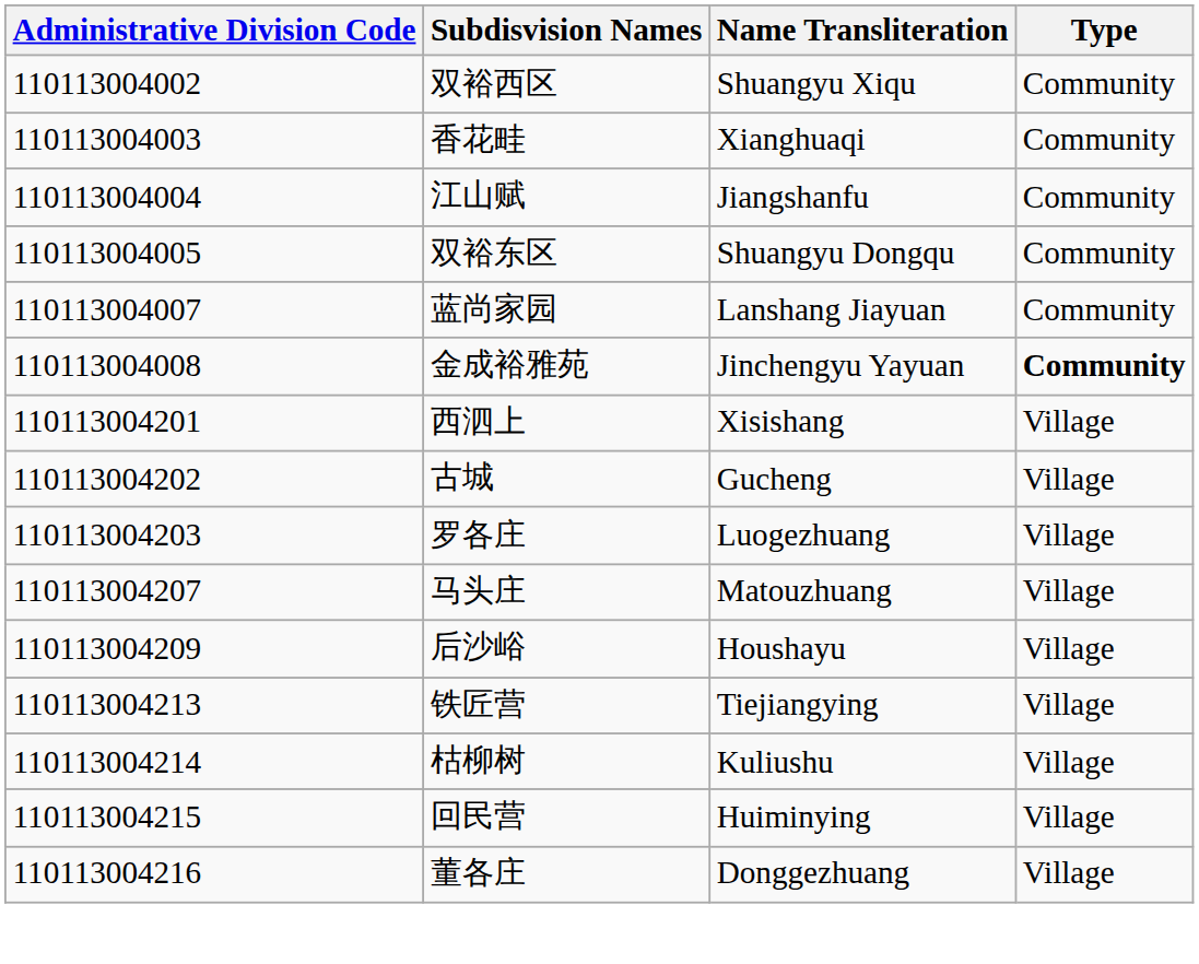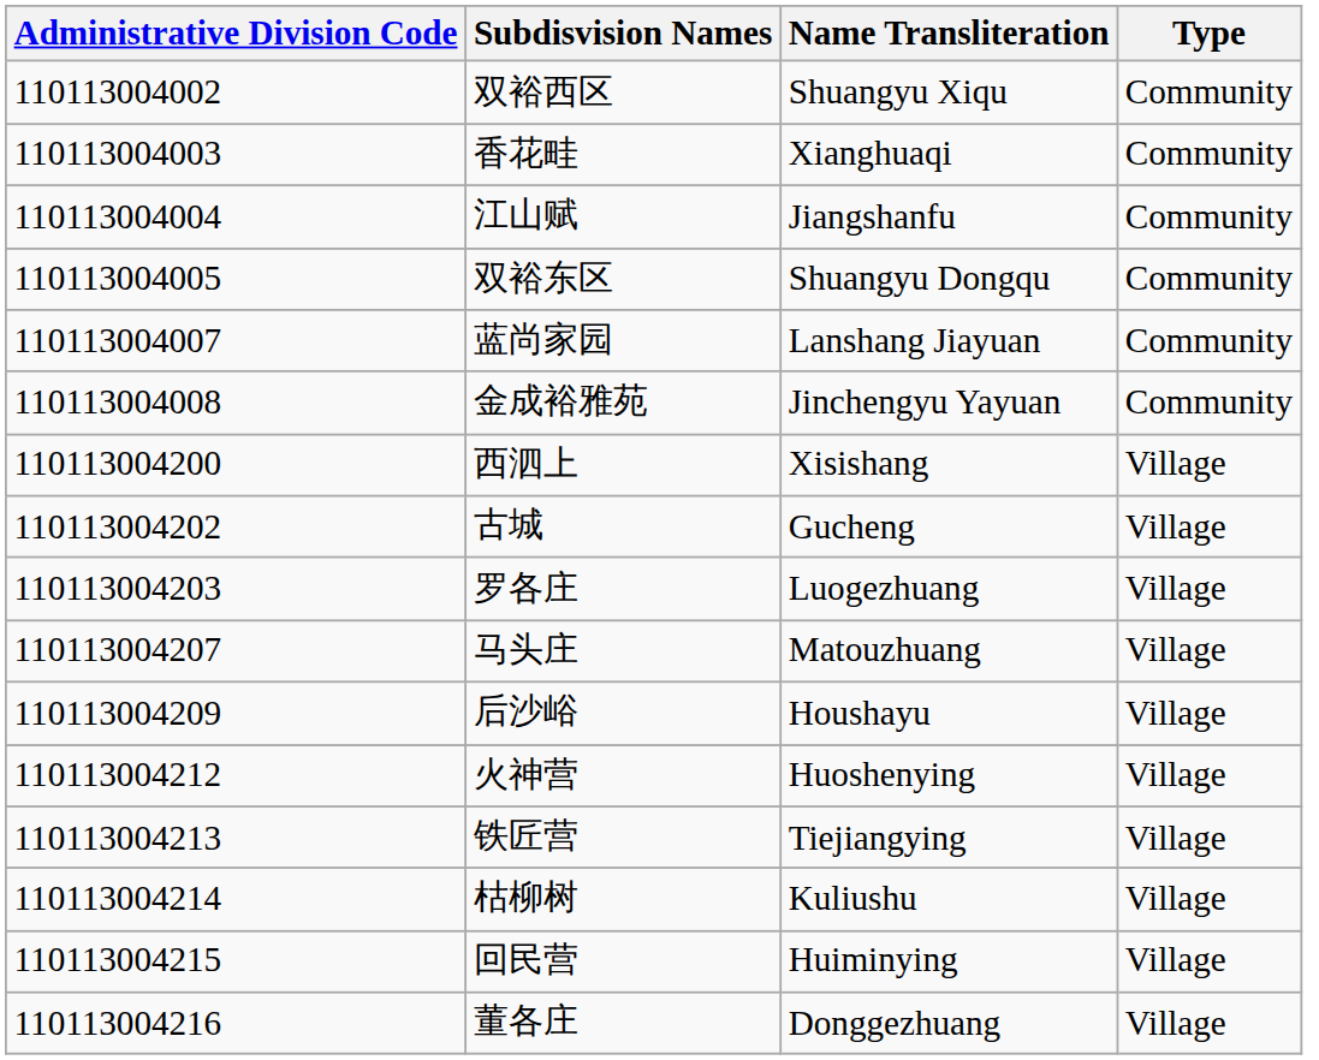金成裕雅苑 | Type: bold -> normal
西泗上 | Administrative Division Code: 110113004201 -> 110113004200
+ row: 110113004212 | 火神营 | Huoshenying | Village
